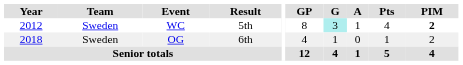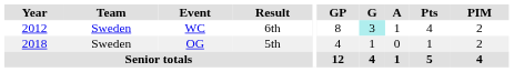WC | Result: 5th -> 6th
WC | PIM: bold -> normal
OG | Result: 6th -> 5th
